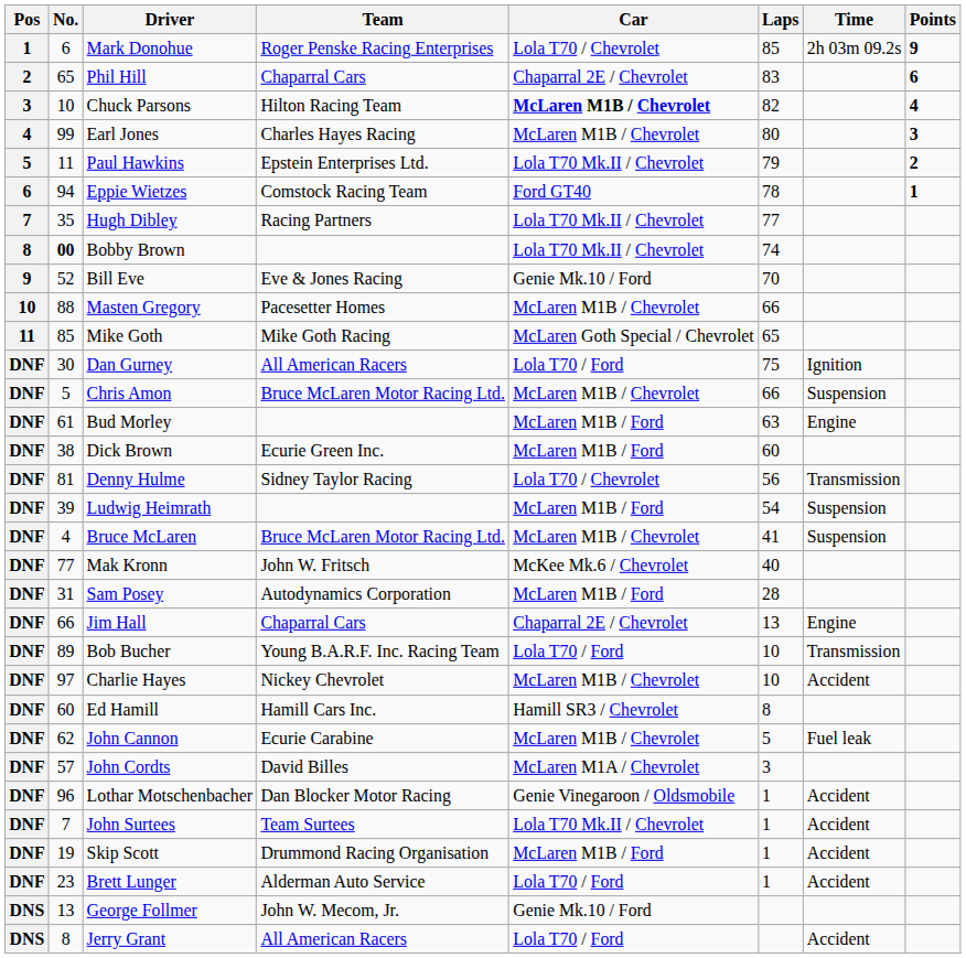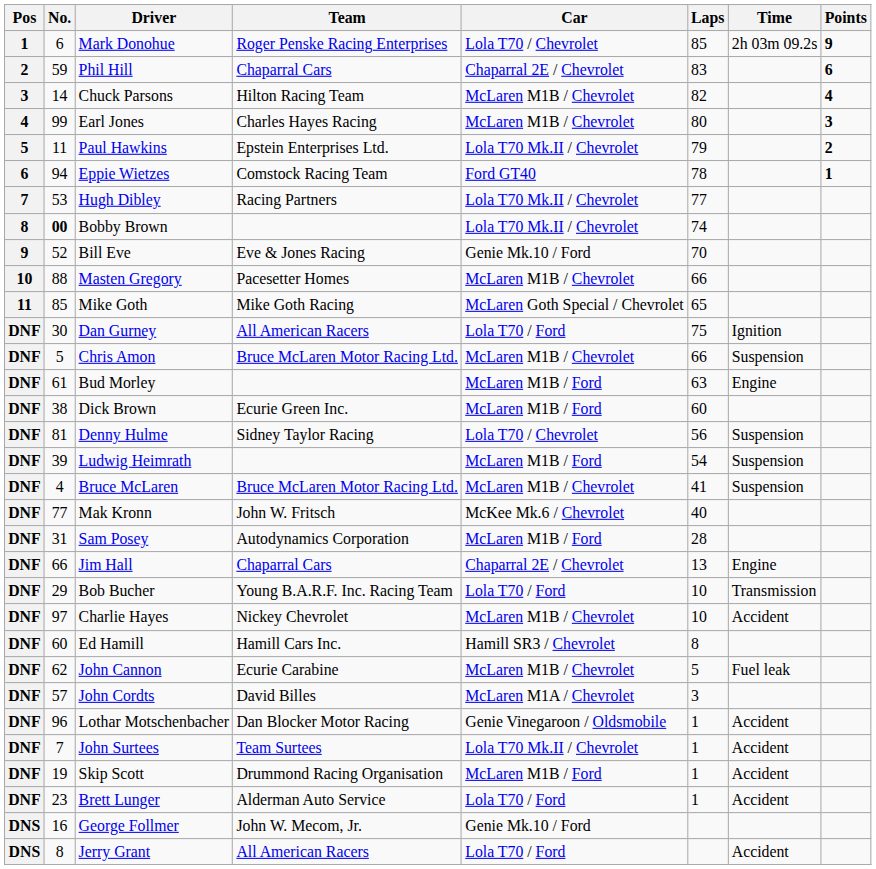Phil Hill | No.: 65 -> 59
Chuck Parsons | No.: 10 -> 14
Chuck Parsons | Car: bold -> normal
Hugh Dibley | No.: 35 -> 53
Denny Hulme | Time: Transmission -> Suspension
Bob Bucher | No.: 89 -> 29
George Follmer | No.: 13 -> 16
